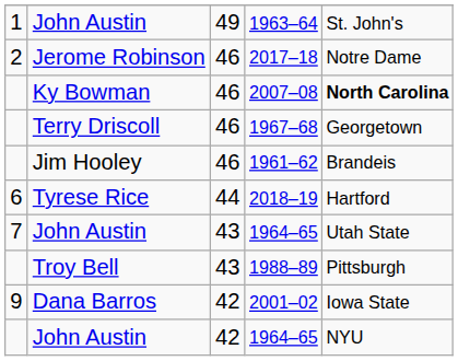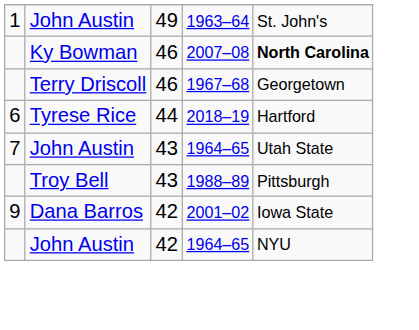- row: 2 | Jerome Robinson | 46 | 2017–18 | Notre Dame
- row: Jim Hooley | 46 | 1961–62 | Brandeis
